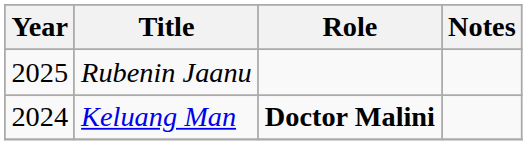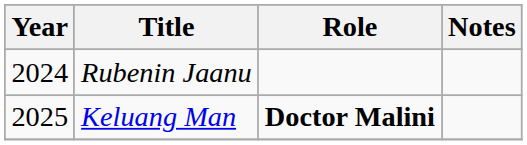Rubenin Jaanu | Year: 2025 -> 2024
Keluang Man | Year: 2024 -> 2025
